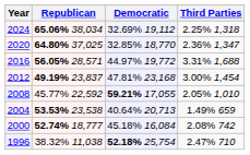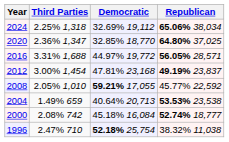columns swapped: Republican <-> Third Parties
